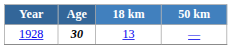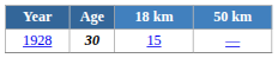1928 | 18 km: 13 -> 15
